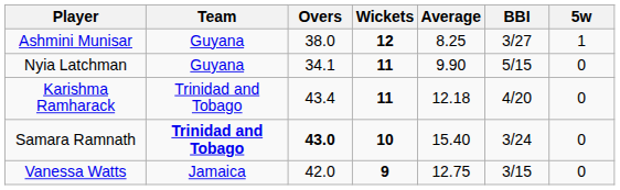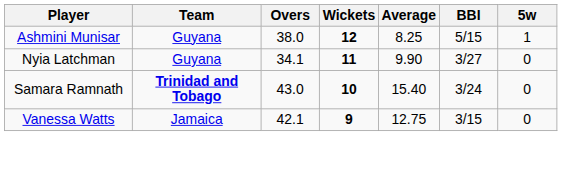Ashmini Munisar | BBI: 3/27 -> 5/15
Nyia Latchman | BBI: 5/15 -> 3/27
- row: Karishma Ramharack | Trinidad and Tobago | 43.4 | 11 | 12.18 | 4/20 | 0
Samara Ramnath | Overs: bold -> normal
Vanessa Watts | Overs: 42.0 -> 42.1
